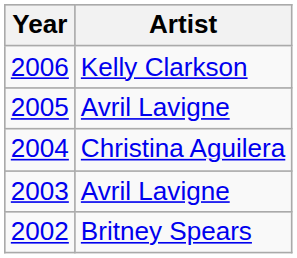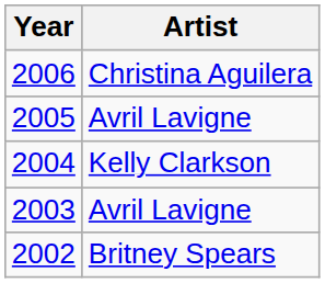2006 | Artist: Kelly Clarkson -> Christina Aguilera
2004 | Artist: Christina Aguilera -> Kelly Clarkson
